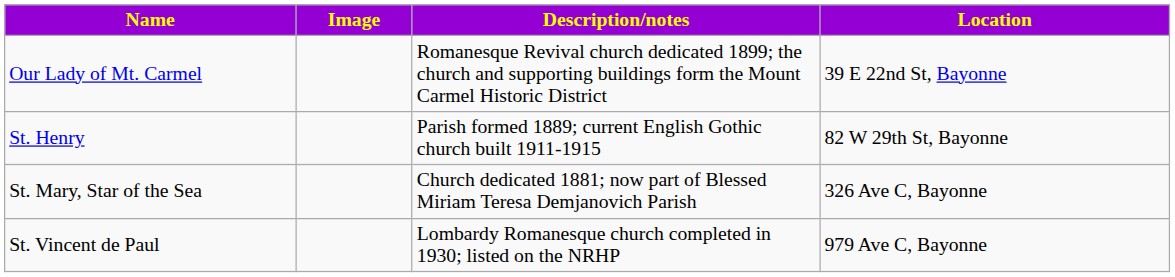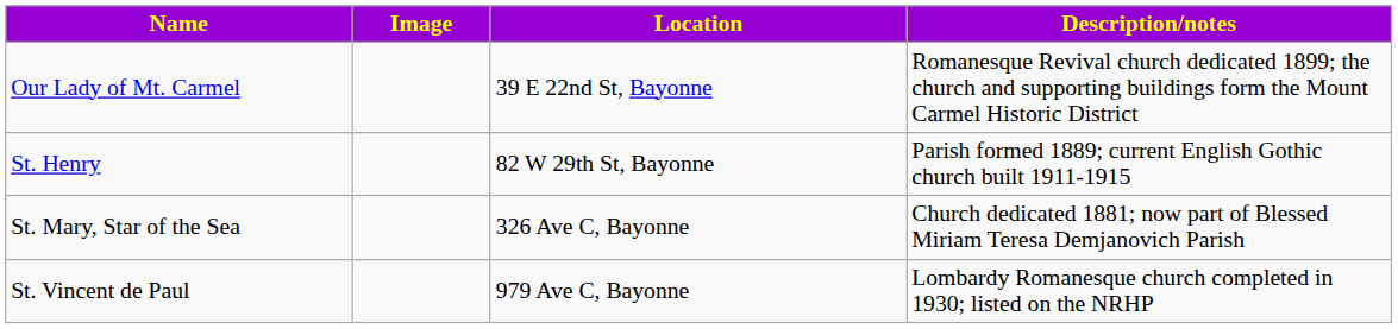columns swapped: Location <-> Description/notes
